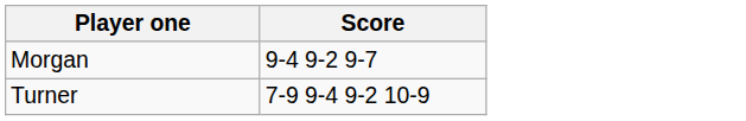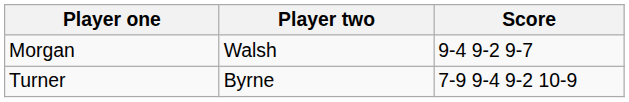+ column: Player two | Walsh | Byrne
